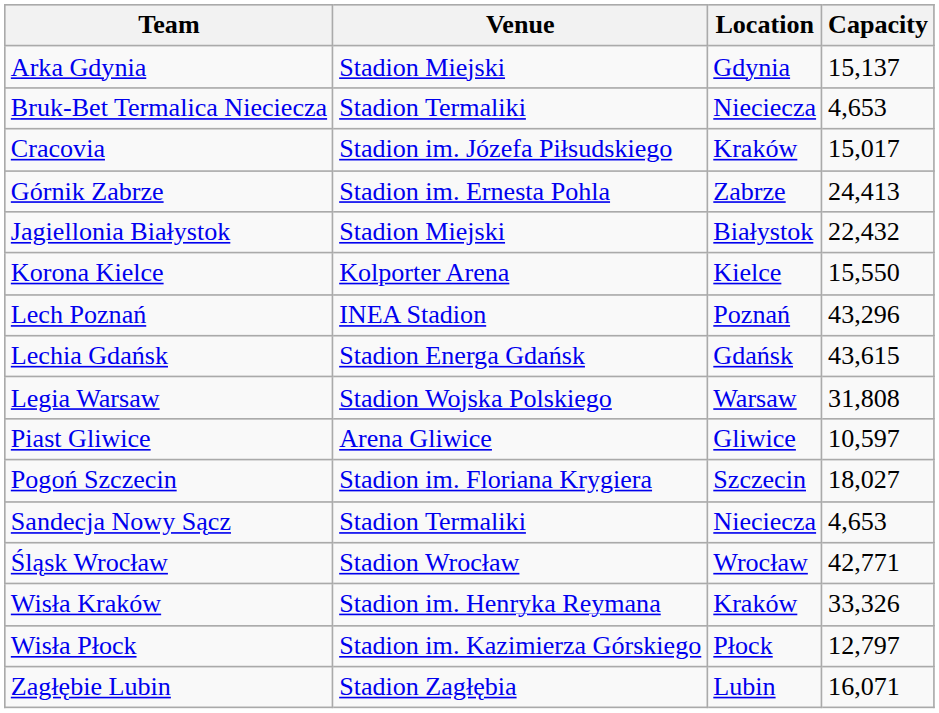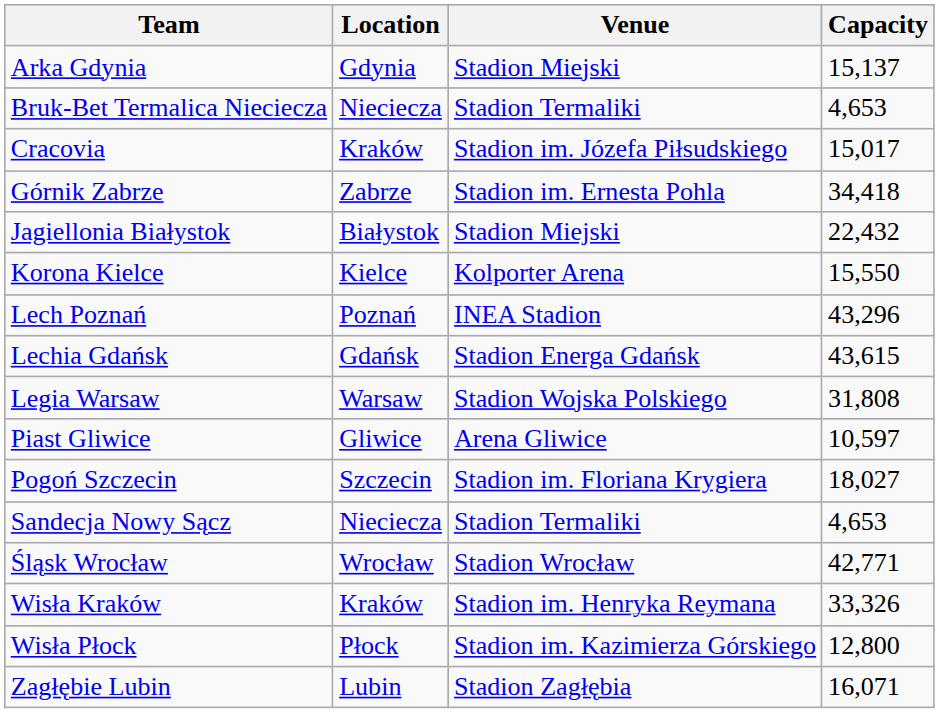columns swapped: Location <-> Venue
Górnik Zabrze | Capacity: 24,413 -> 34,418
Wisła Płock | Capacity: 12,797 -> 12,800
